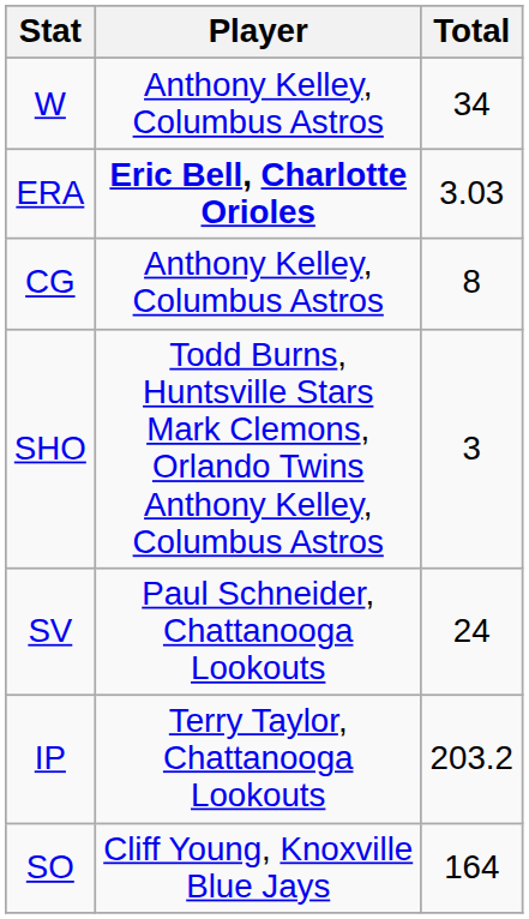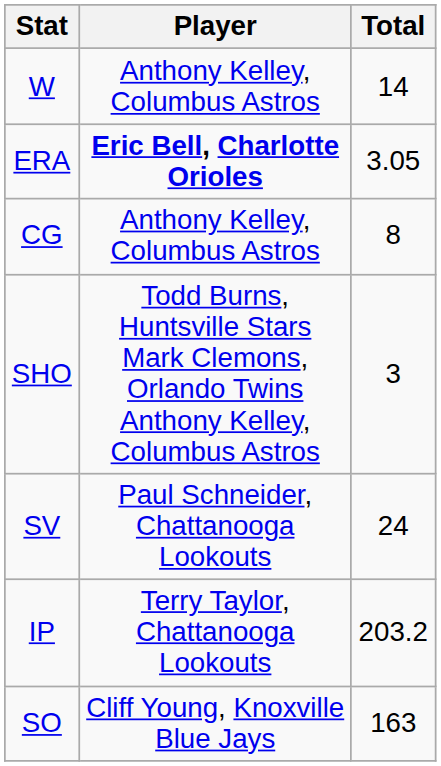W | Total: 34 -> 14
ERA | Total: 3.03 -> 3.05
SO | Total: 164 -> 163
